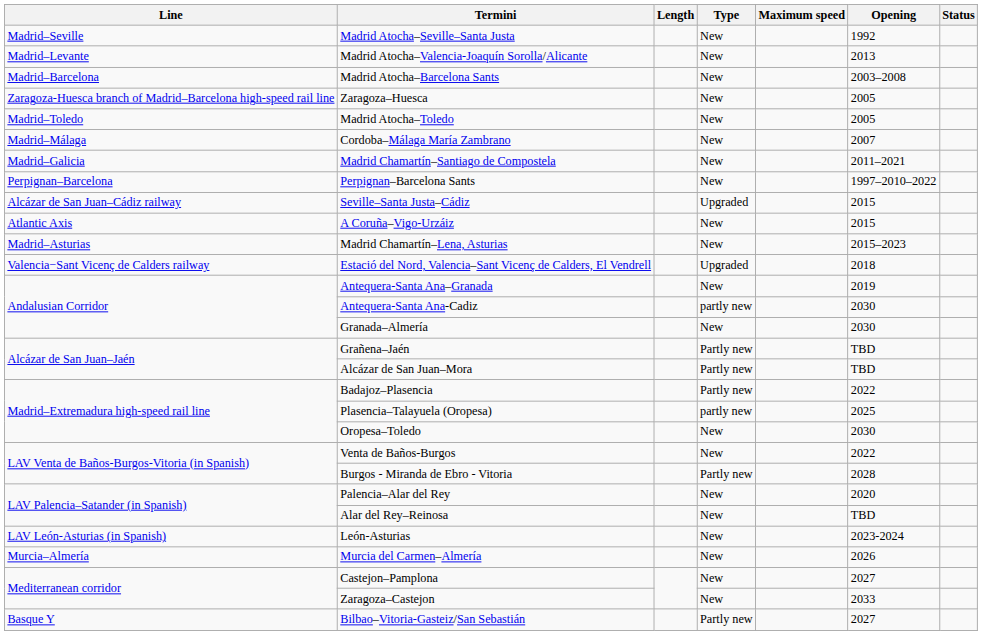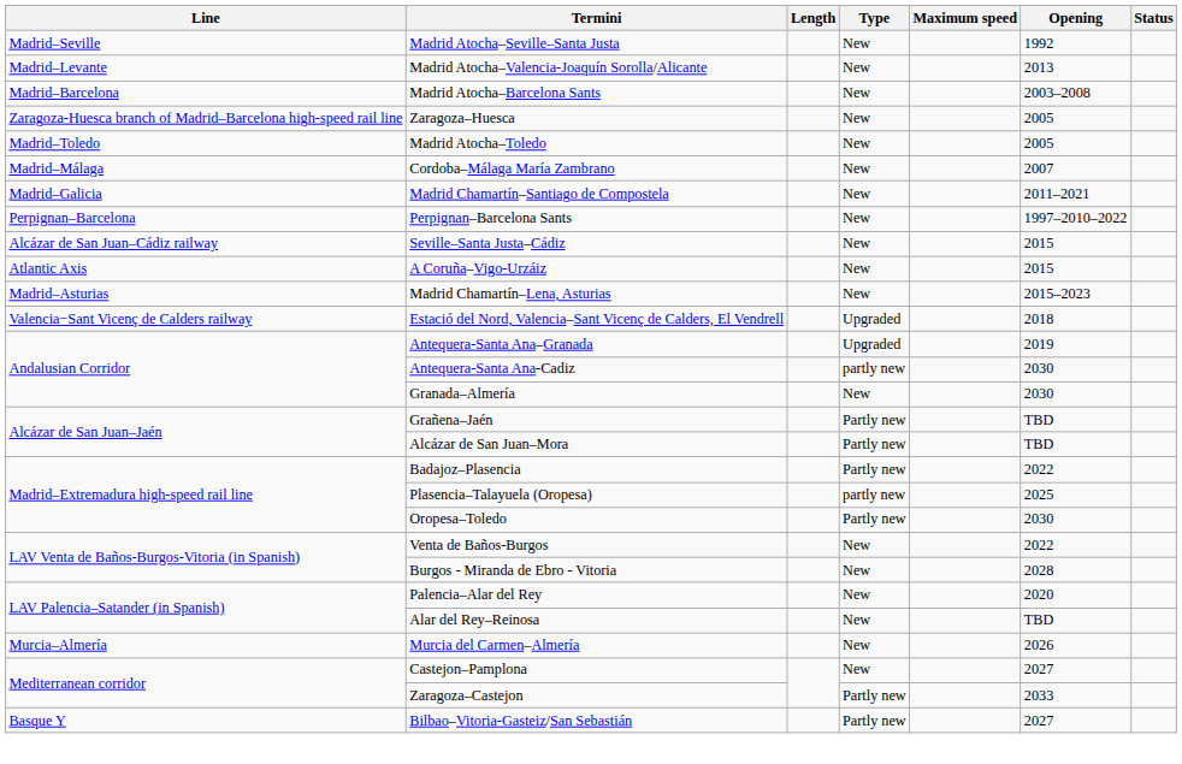Seville–Santa Justa–Cádiz | Type: Upgraded -> New
Antequera-Santa Ana–Granada | Type: New -> Upgraded
Oropesa–Toledo | Type: New -> Partly new
Burgos - Miranda de Ebro - Vitoria | Type: Partly new -> New
- row: LAV León-Asturias (in Spanish) | León-Asturias | New | 2023-2024
Zaragoza–Castejon | Type: New -> Partly new
